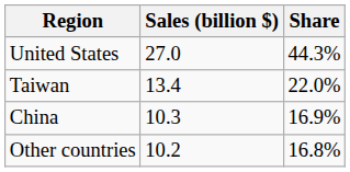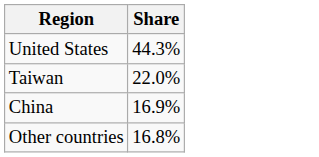- column: Sales (billion $) | 27.0 | 13.4 | 10.3 | 10.2
